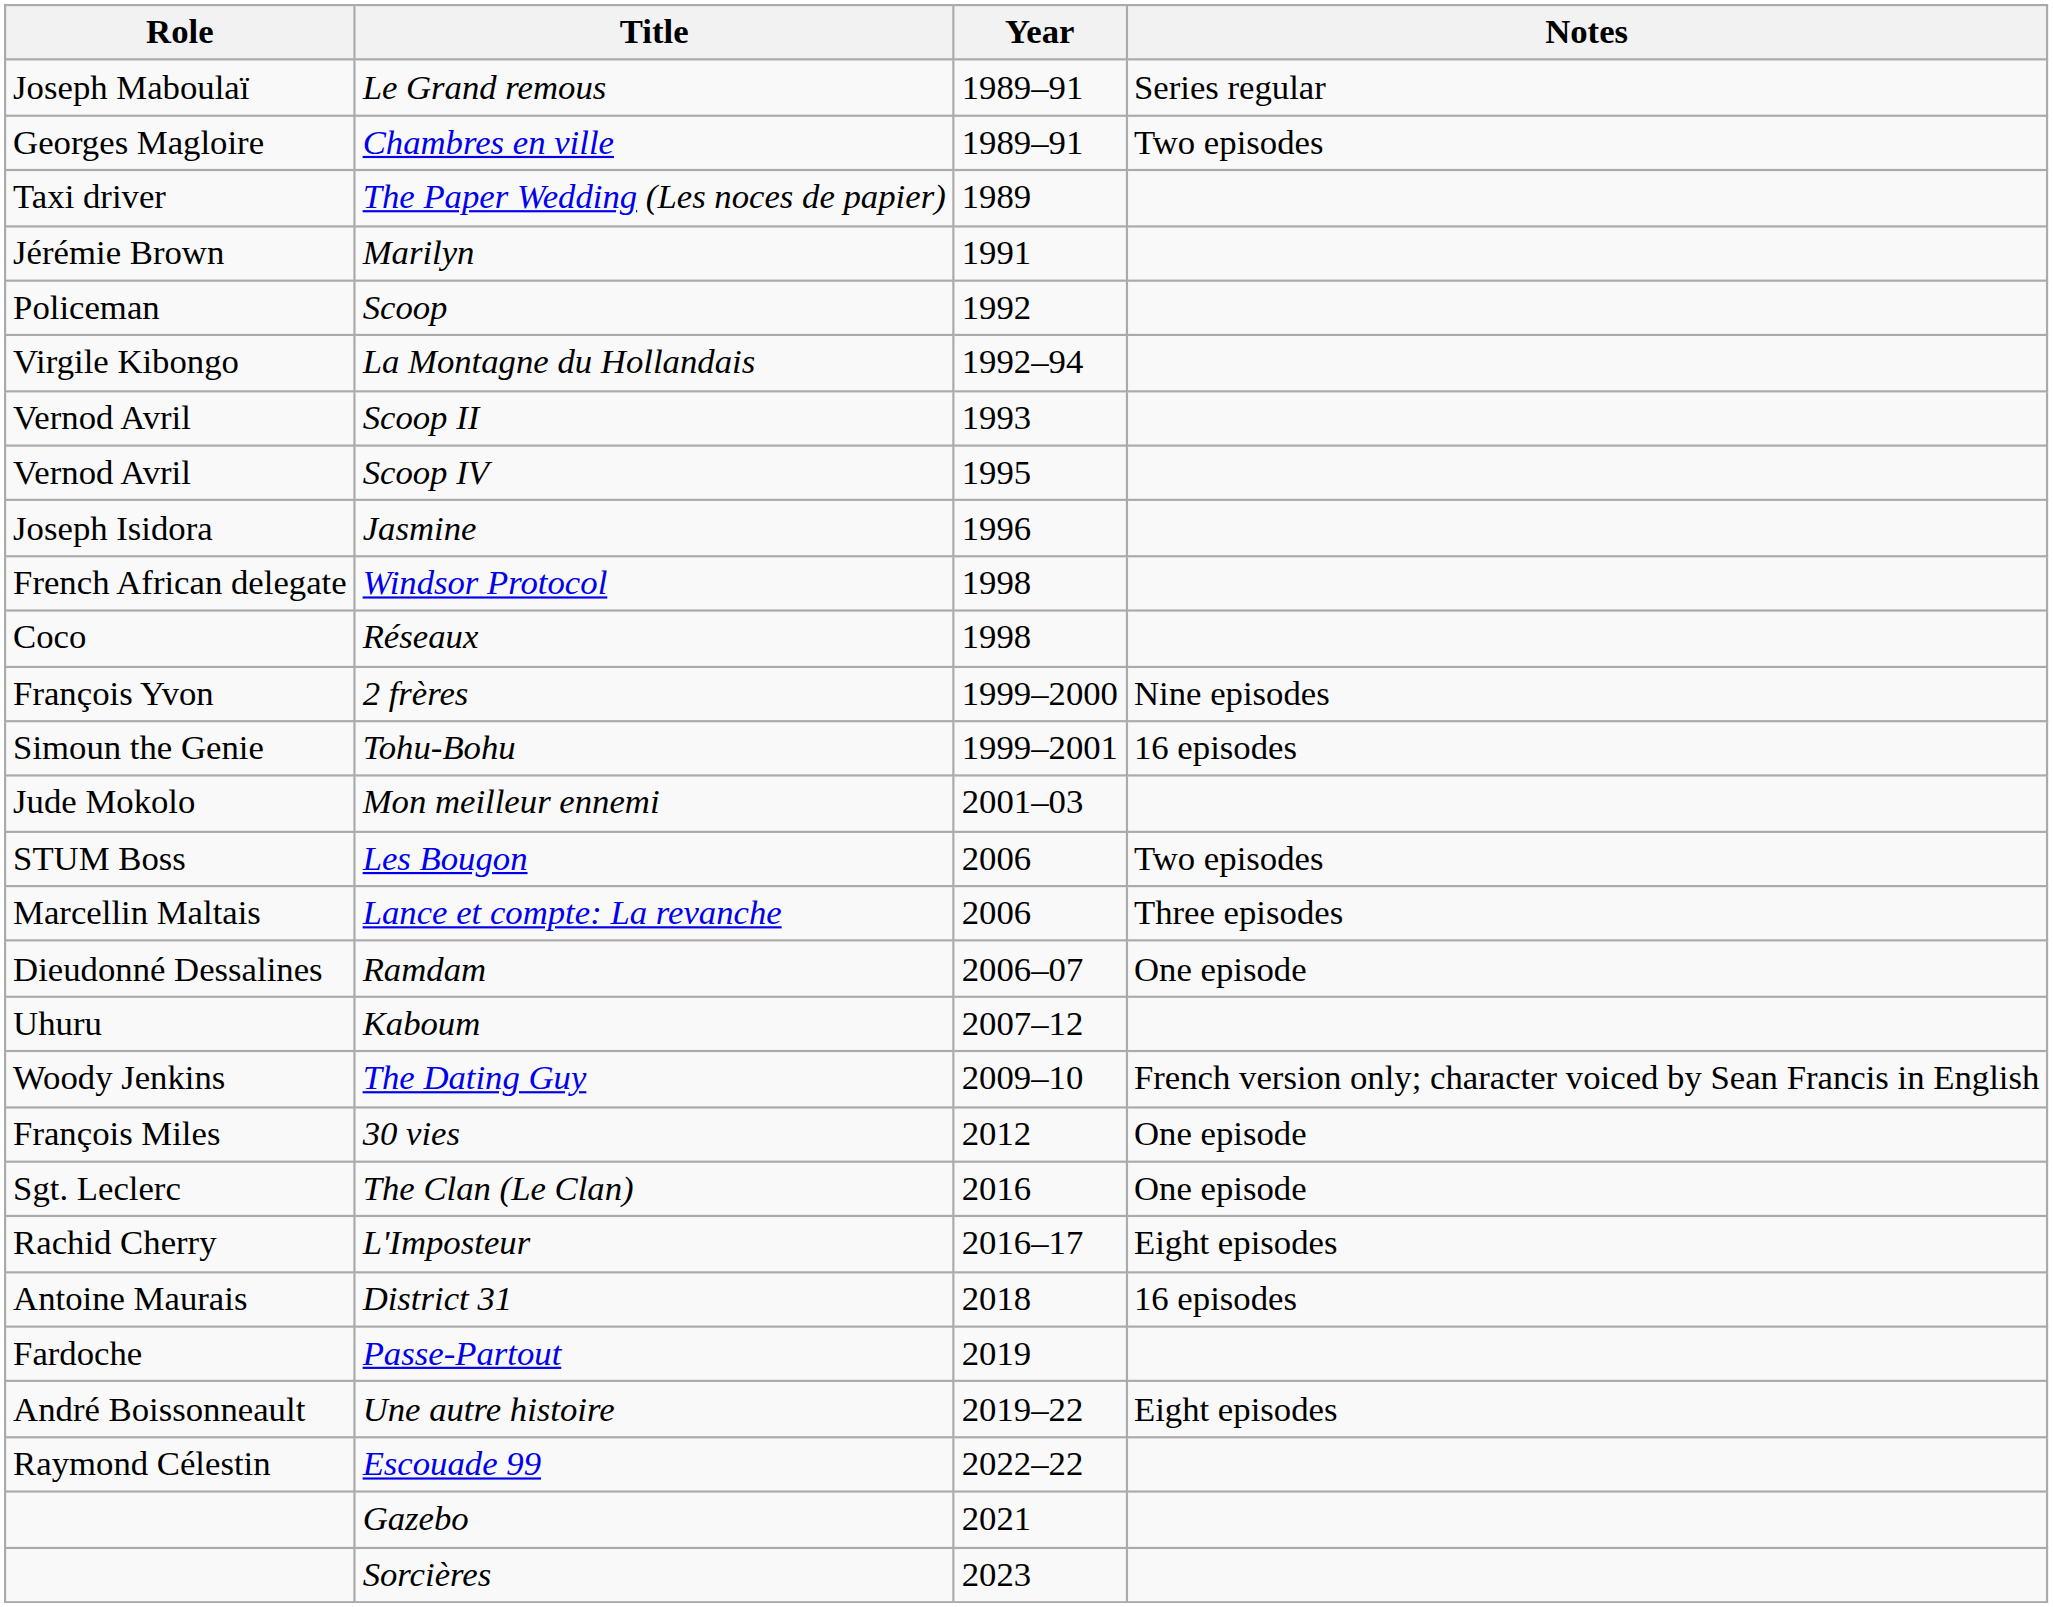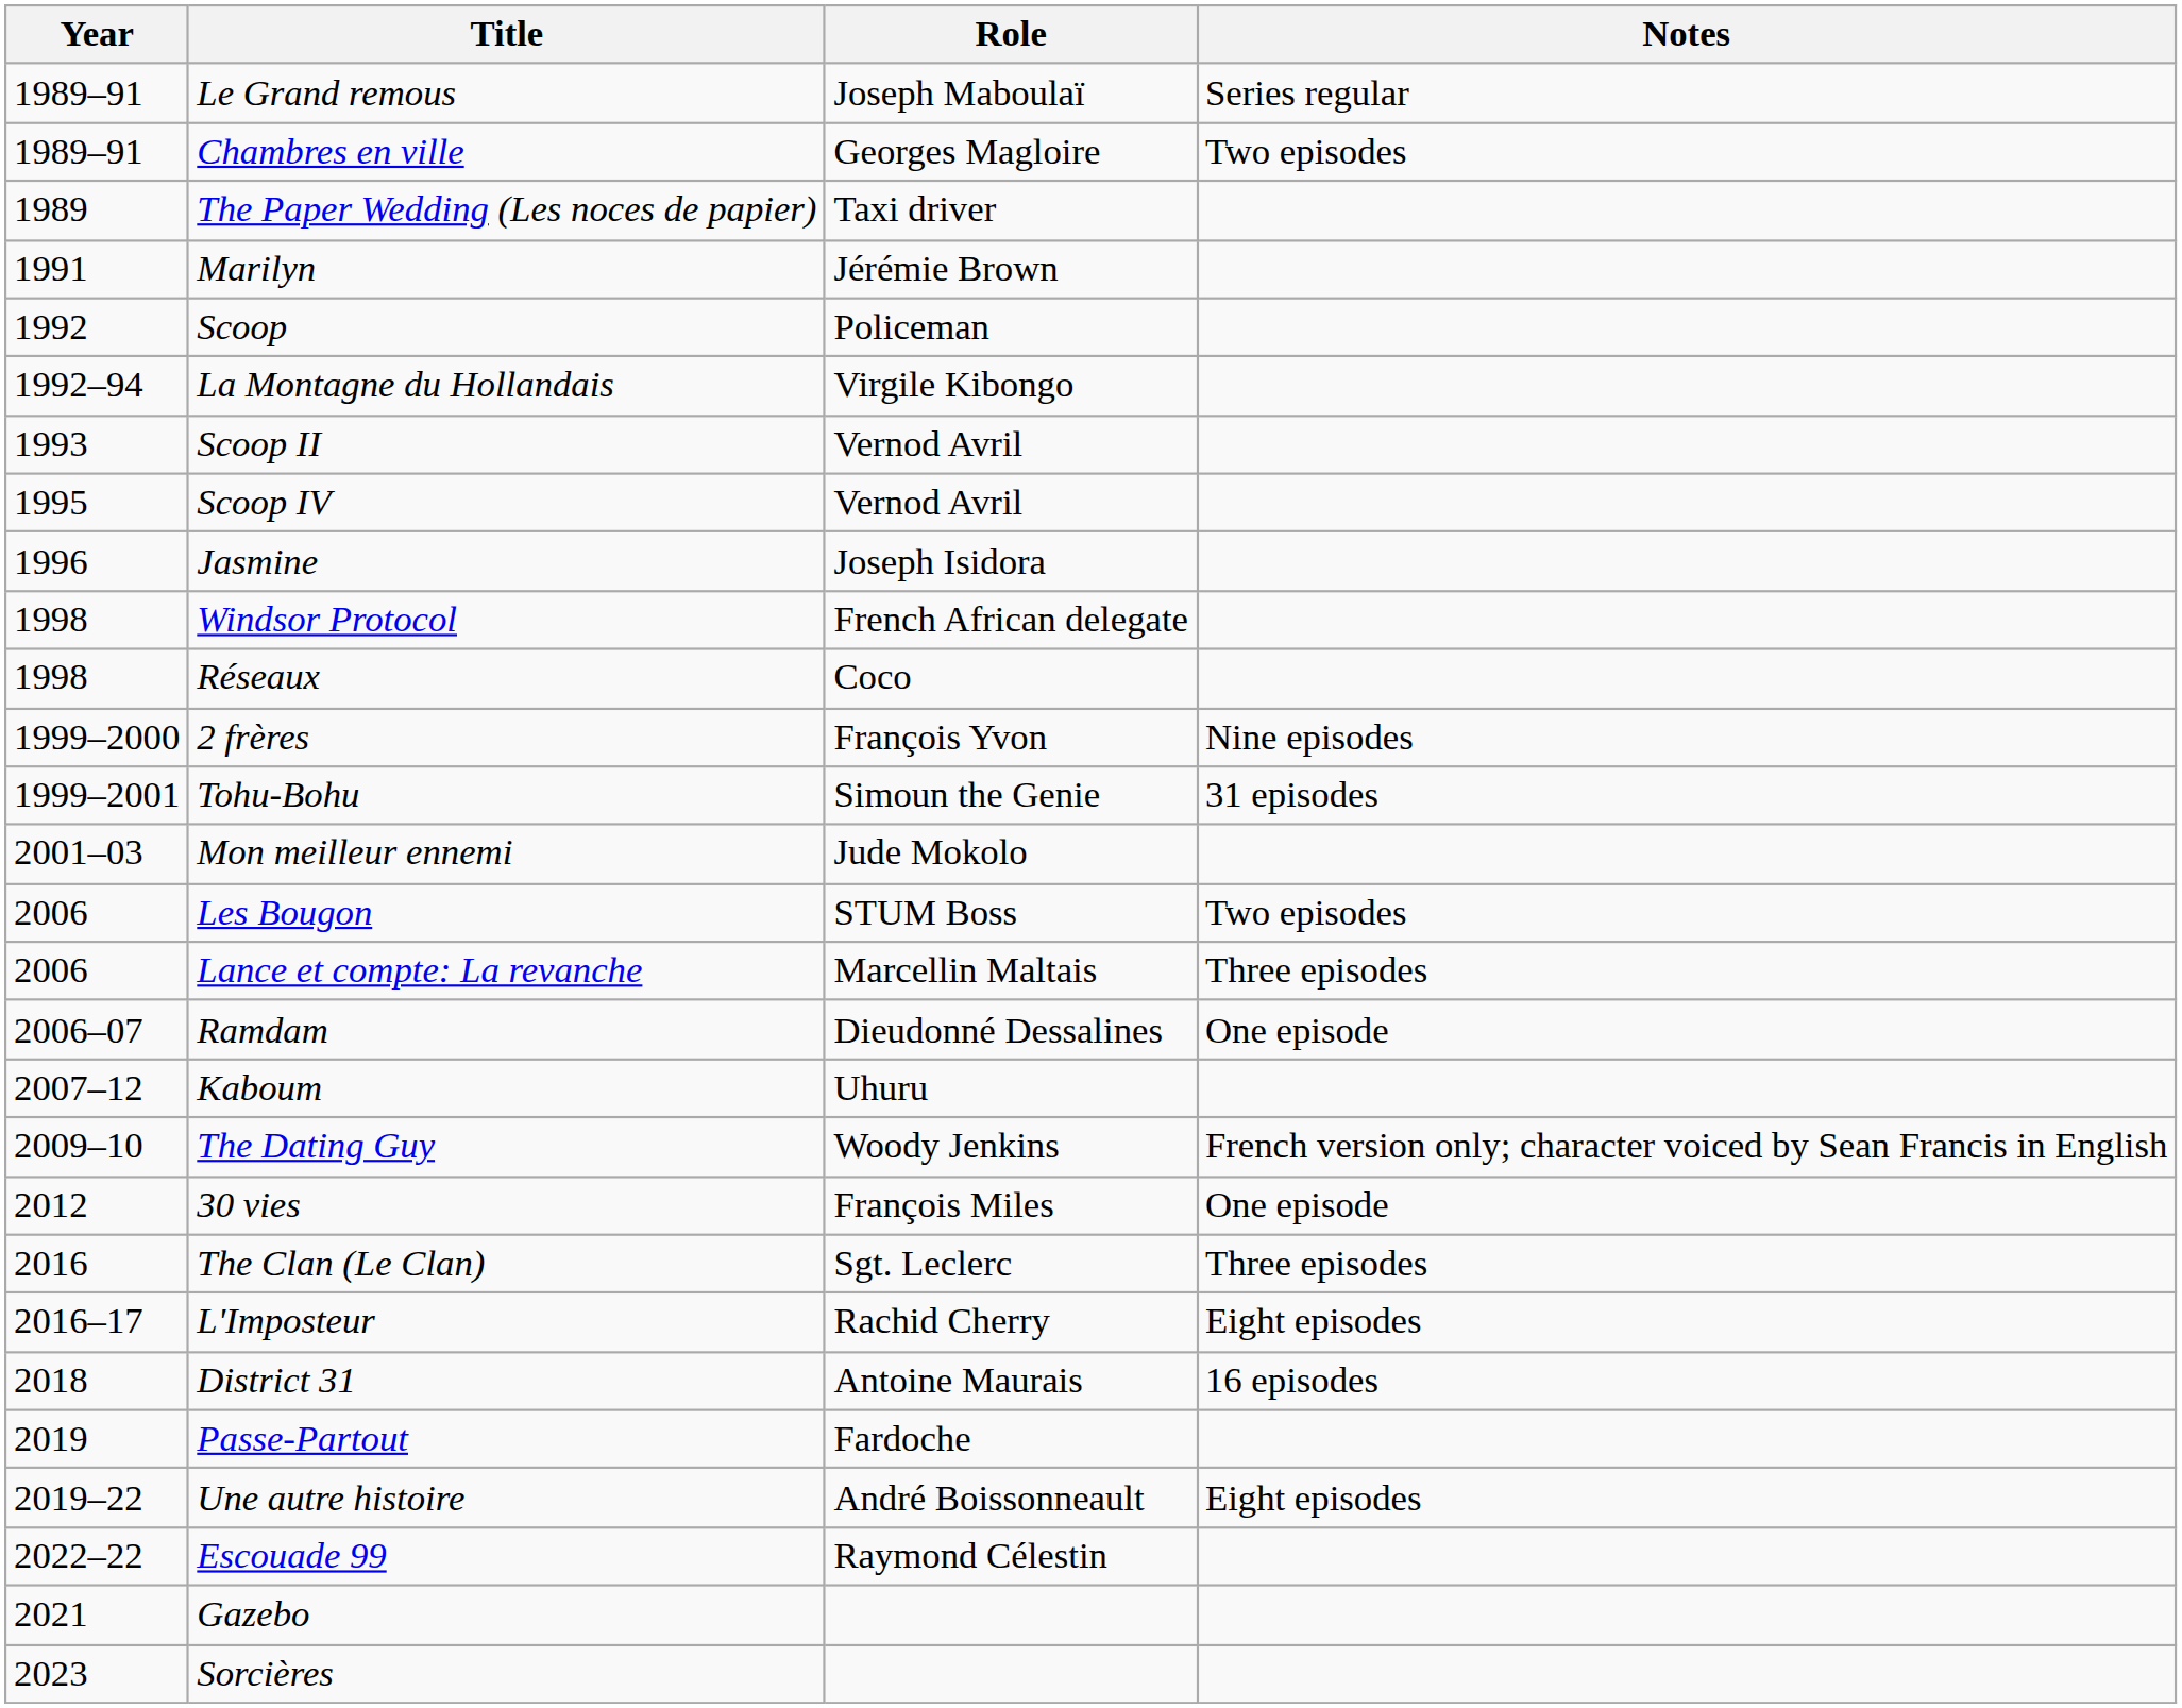columns swapped: Year <-> Role
Tohu-Bohu | Notes: 16 episodes -> 31 episodes
The Clan (Le Clan) | Notes: One episode -> Three episodes
